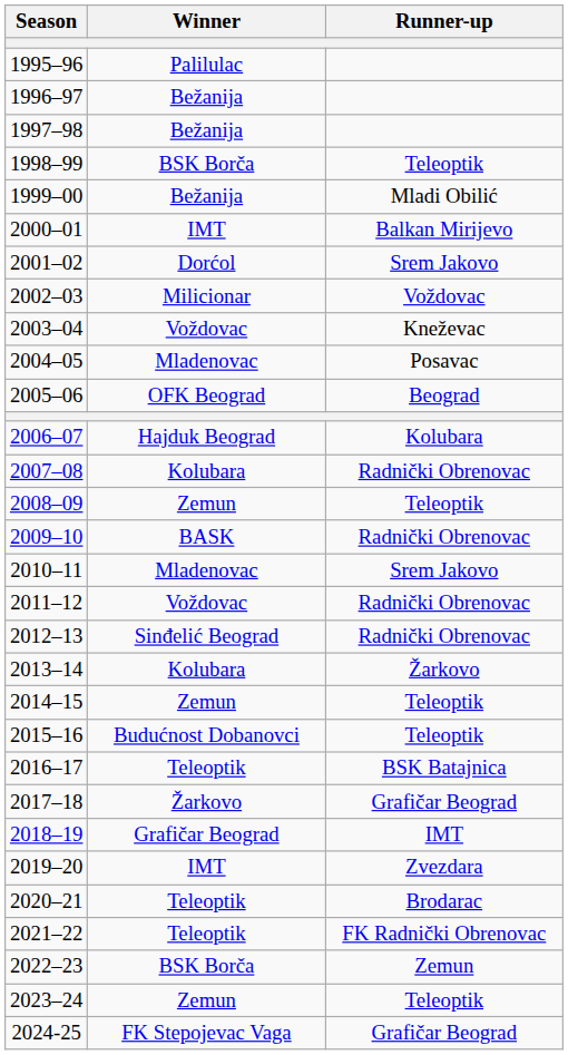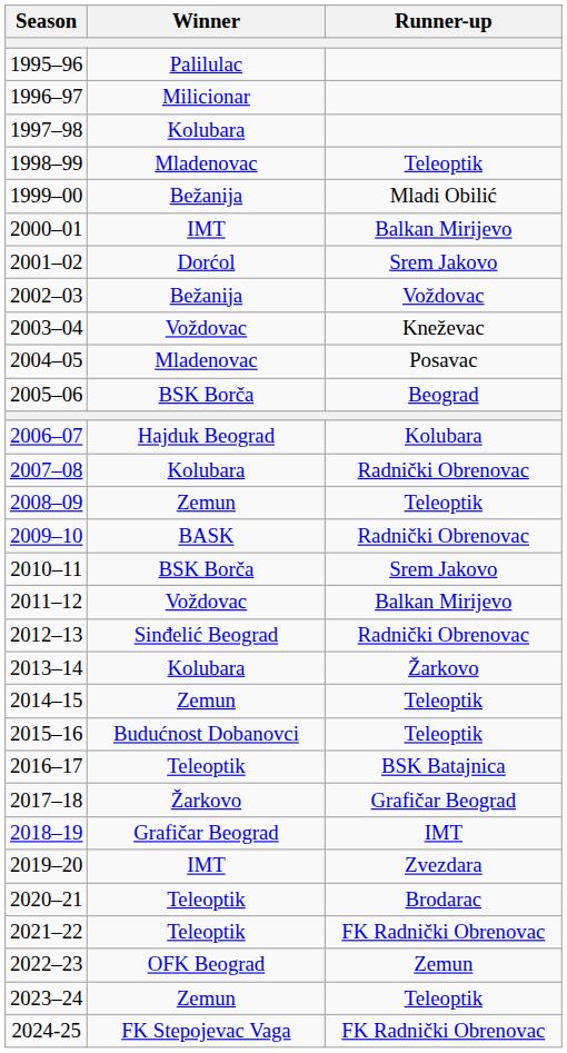1996–97 | Winner: Bežanija -> Milicionar
1997–98 | Winner: Bežanija -> Kolubara
1998–99 | Winner: BSK Borča -> Mladenovac
2002–03 | Winner: Milicionar -> Bežanija
2005–06 | Winner: OFK Beograd -> BSK Borča
2010–11 | Winner: Mladenovac -> BSK Borča
2011–12 | Runner-up: Radnički Obrenovac -> Balkan Mirijevo
2022–23 | Winner: BSK Borča -> OFK Beograd
2024-25 | Runner-up: Grafičar Beograd -> FK Radnički Obrenovac
